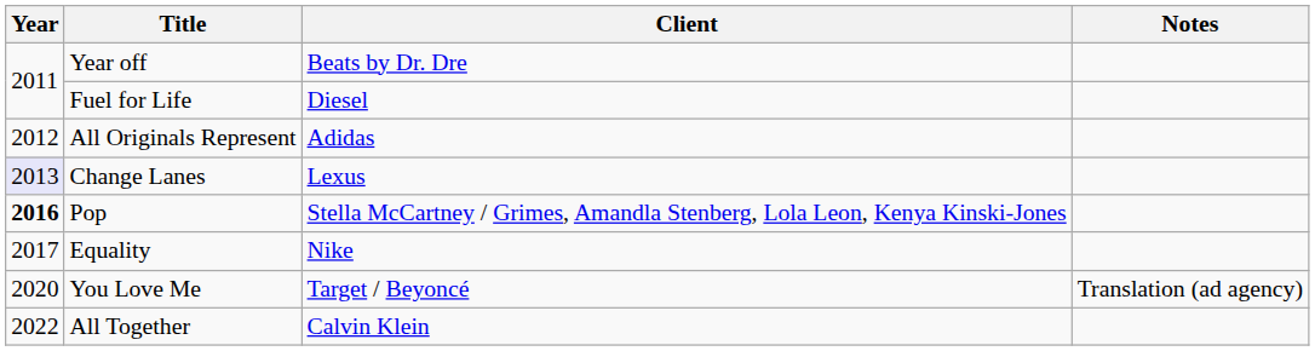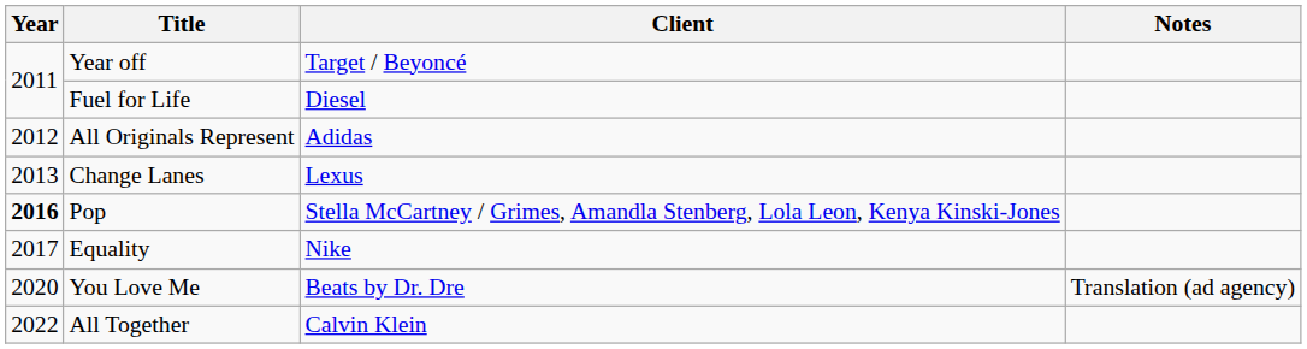Year off | Client: Beats by Dr. Dre -> Target / Beyoncé
Change Lanes | Year: lavender background -> no background
You Love Me | Client: Target / Beyoncé -> Beats by Dr. Dre
